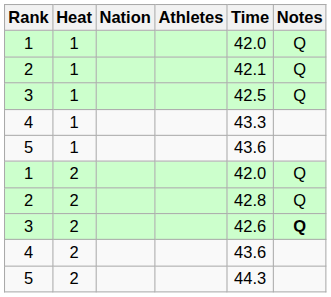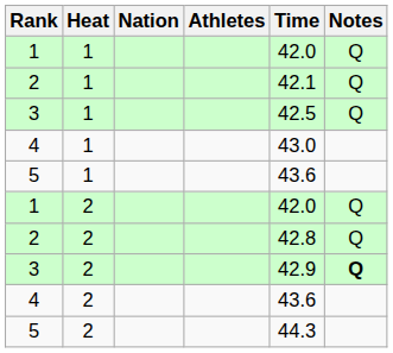4 / 1 | Time: 43.3 -> 43.0
3 / 2 | Time: 42.6 -> 42.9
